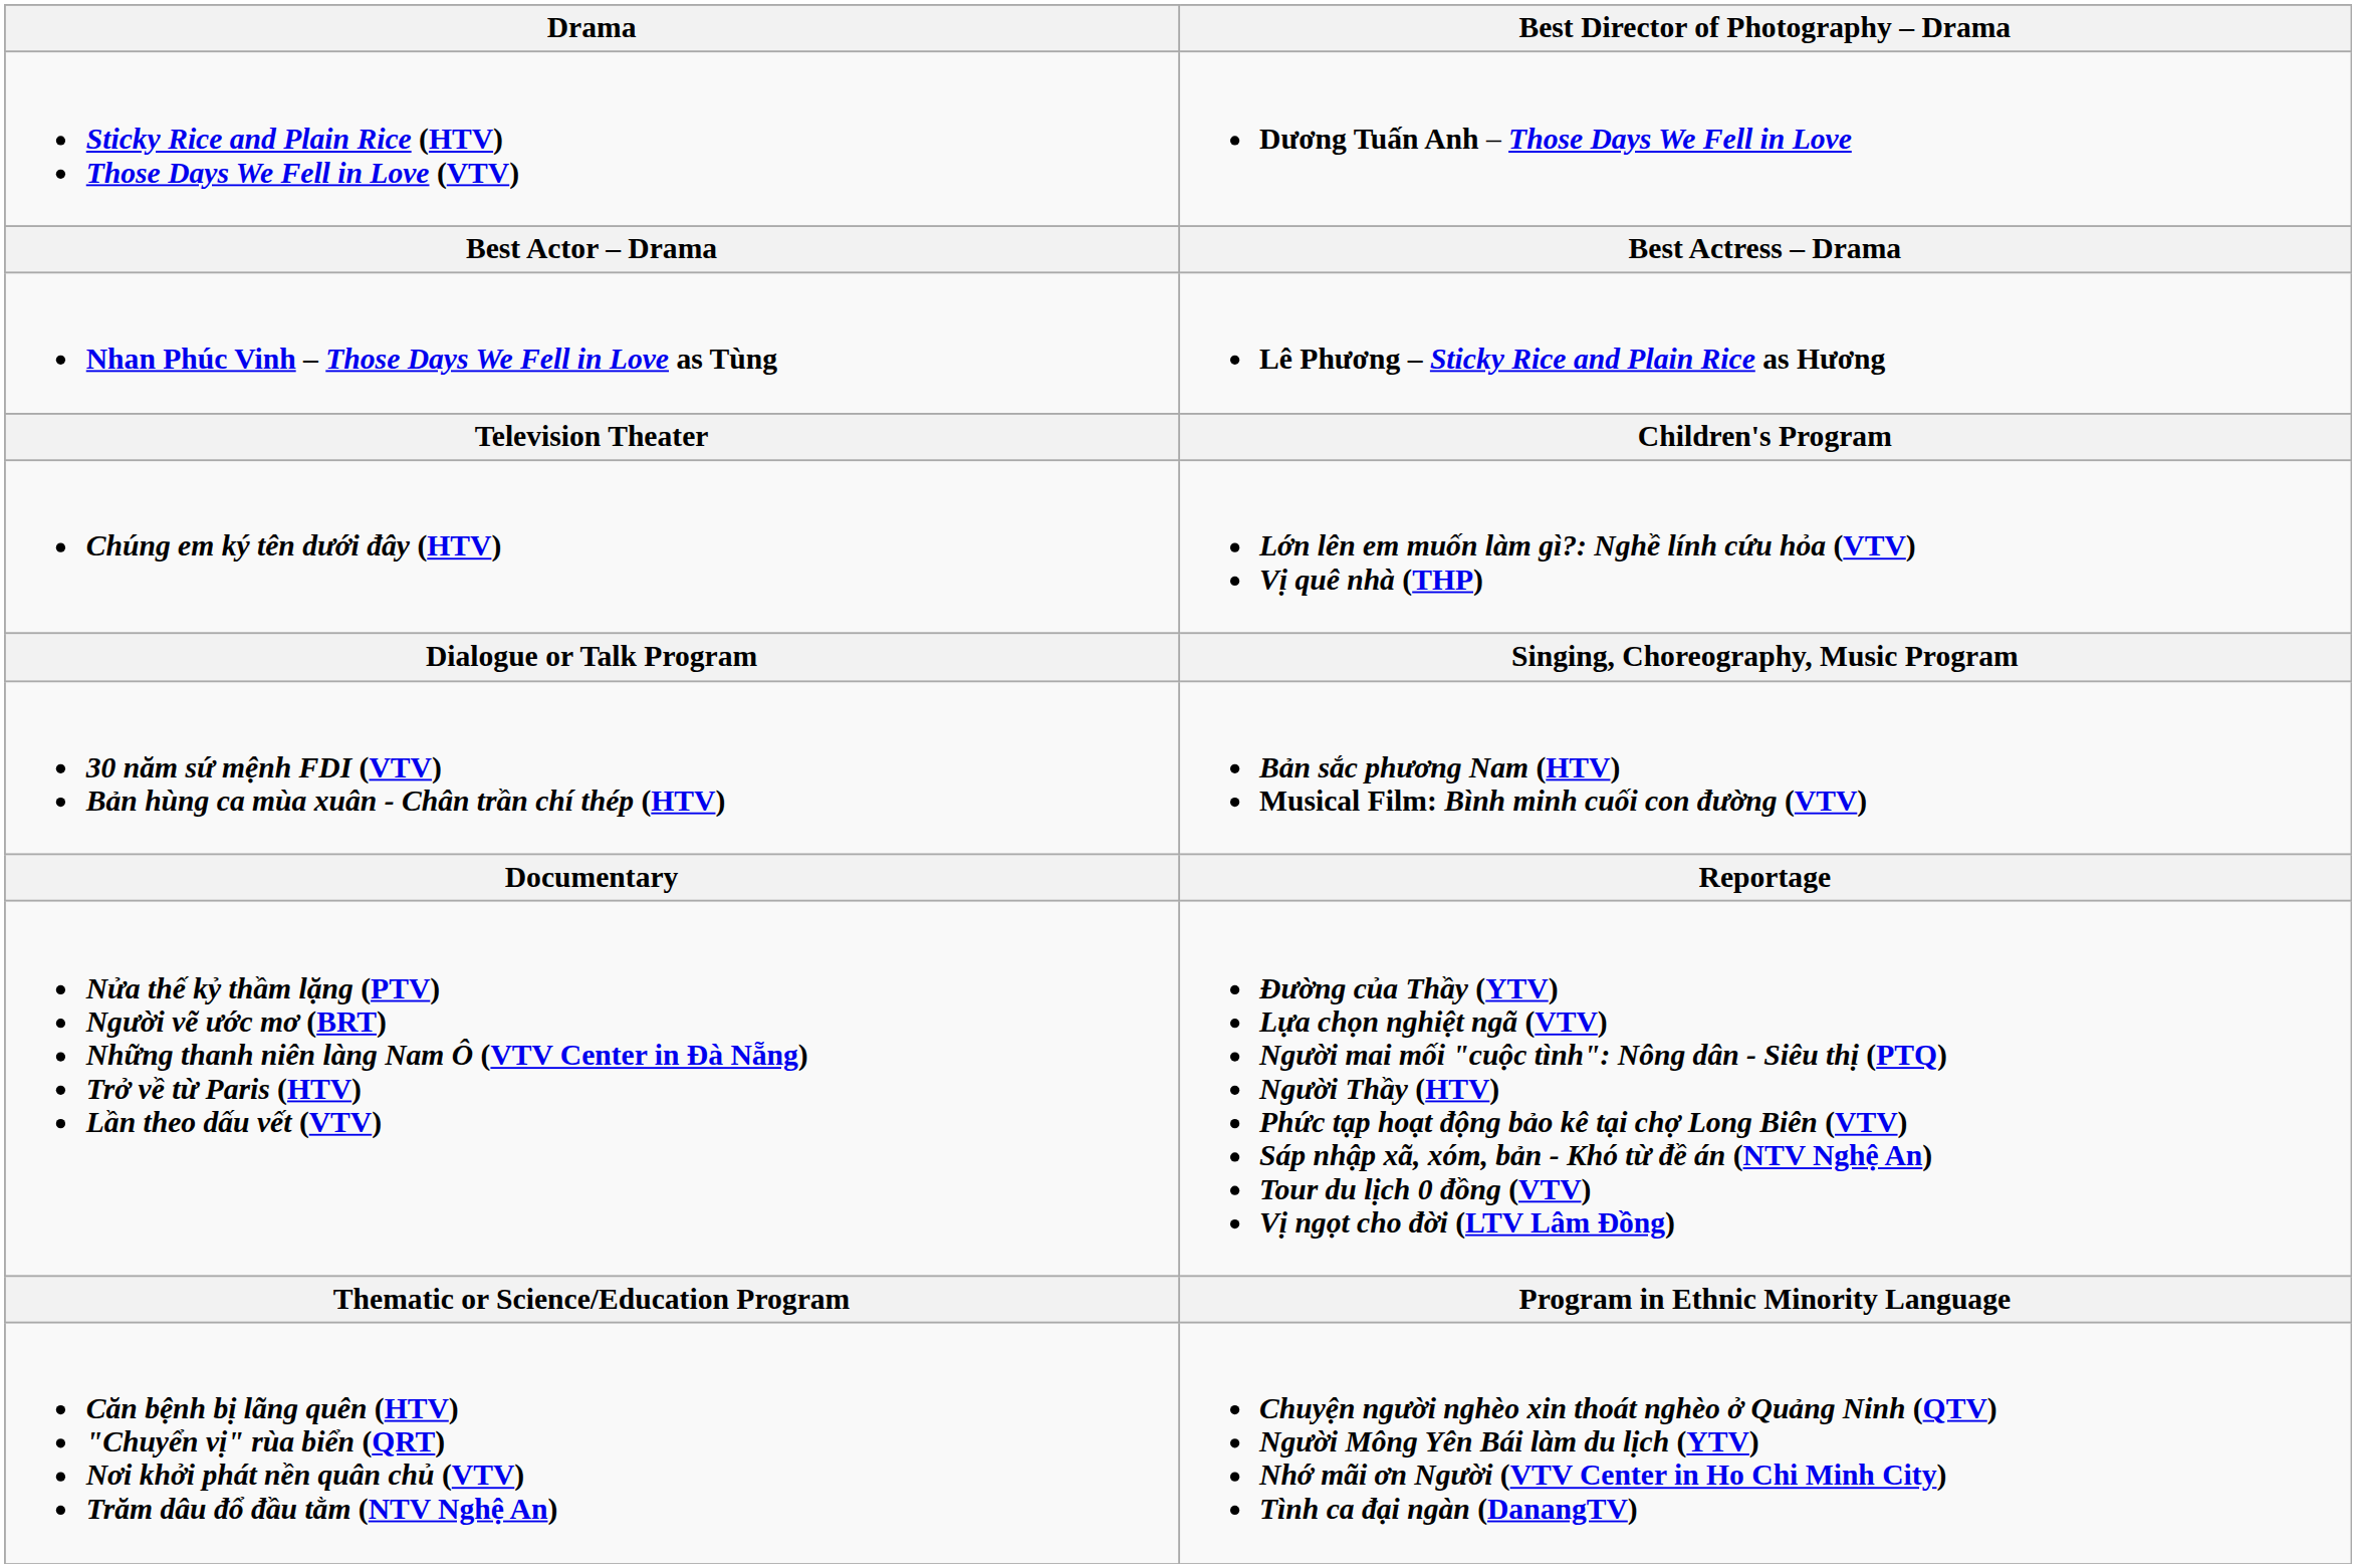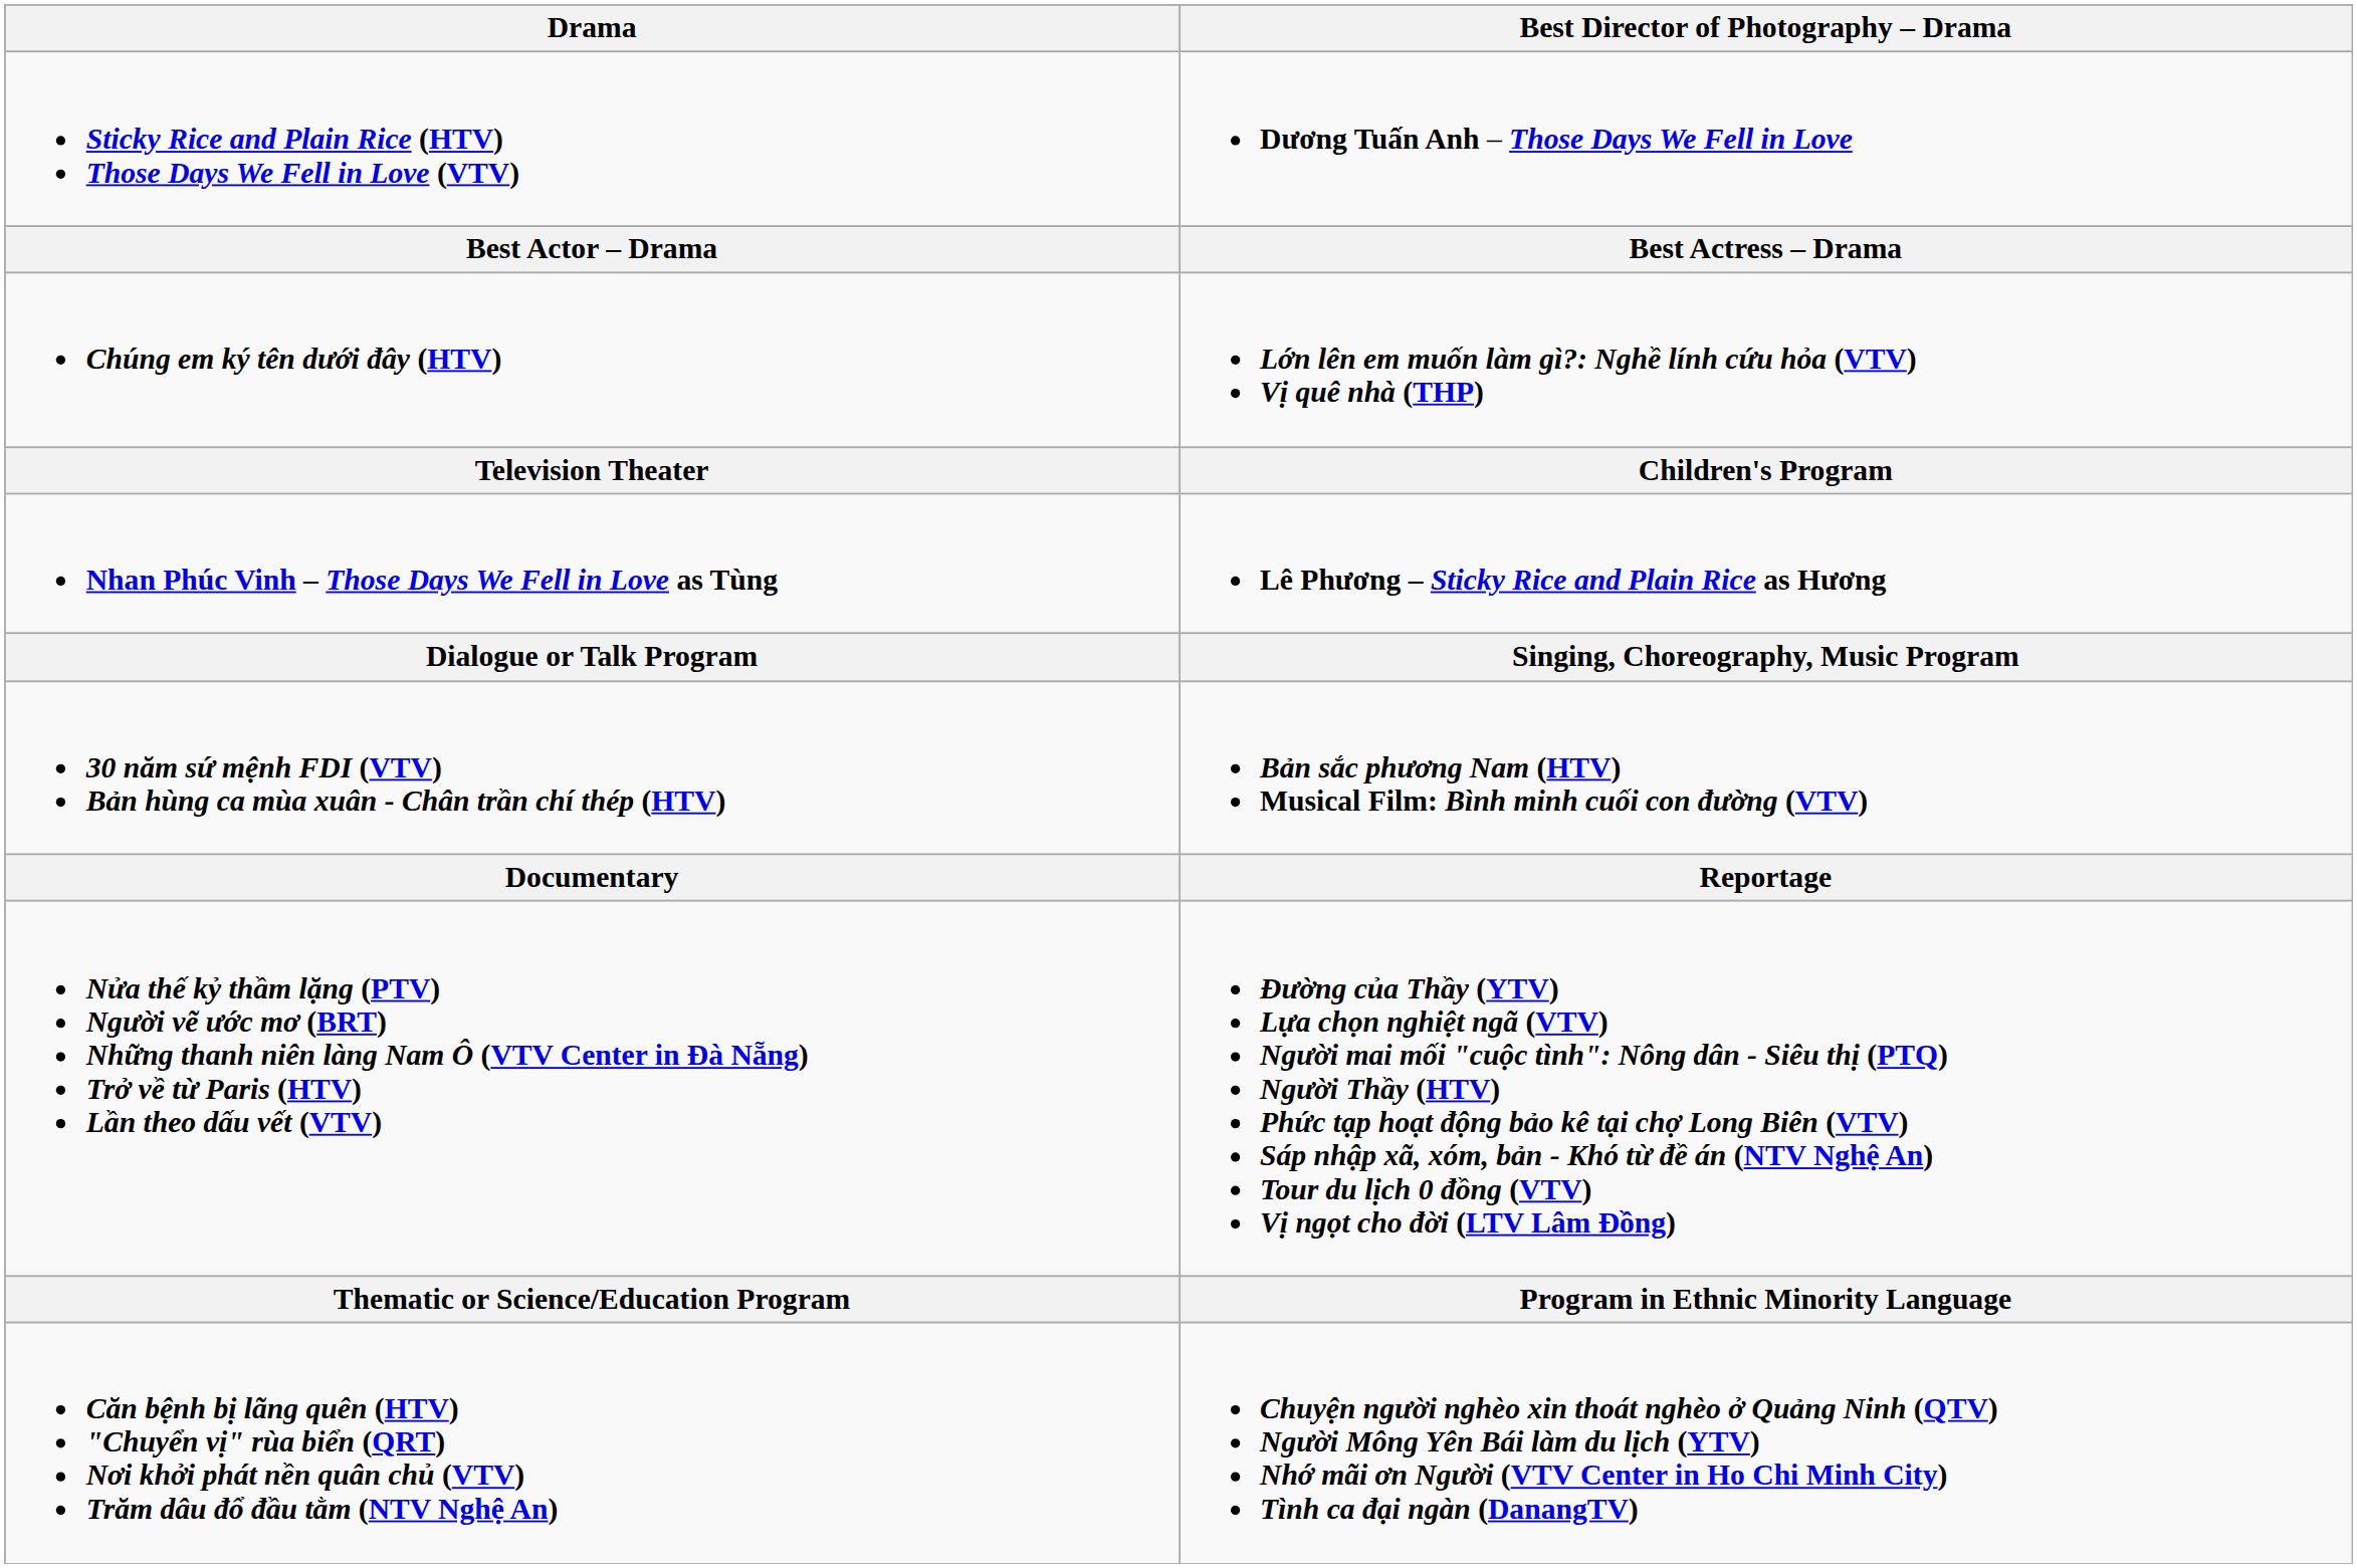rows swapped: Nhan Phúc Vinh – Those Days We Fell in Love as Tùng <-> Chúng em ký tên dưới đây (HTV)
